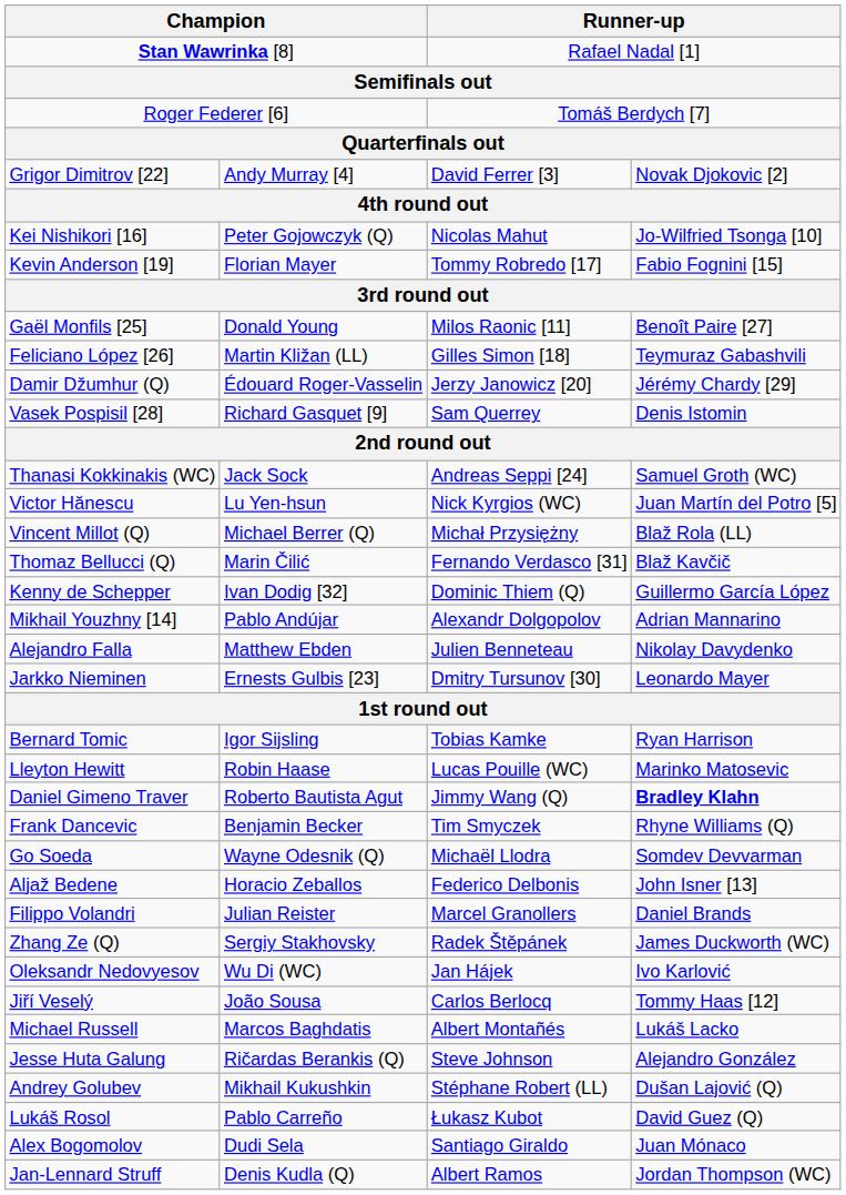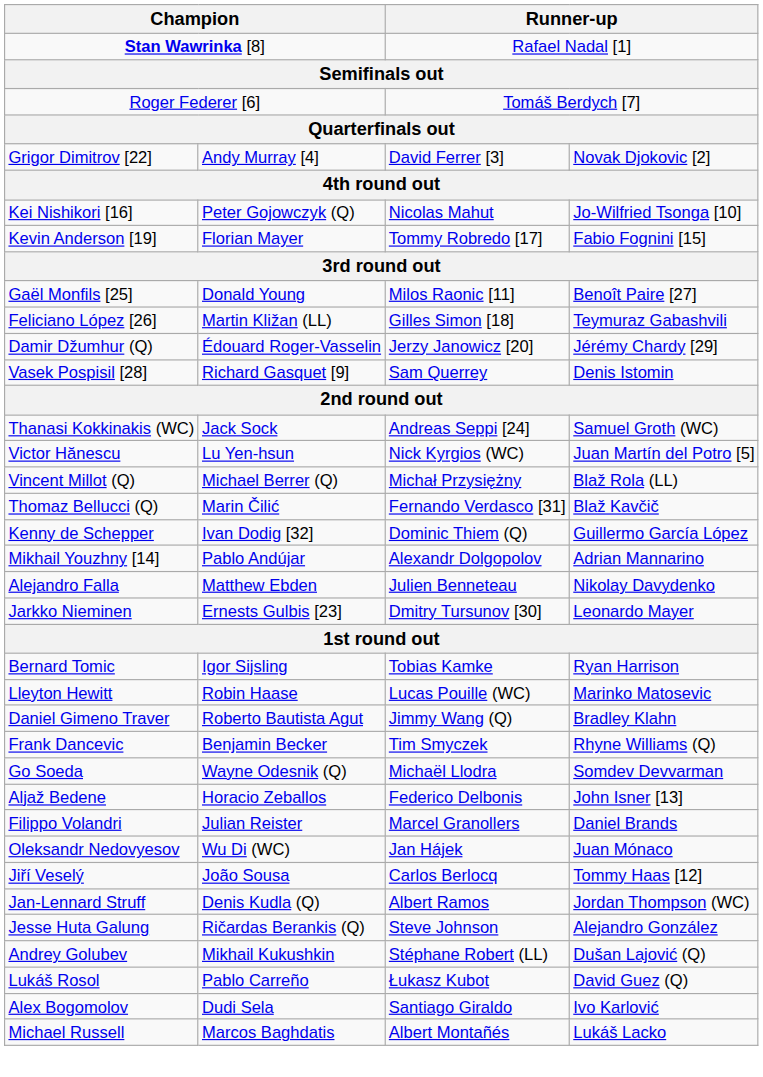Daniel Gimeno Traver | column 4: bold -> normal
- row: Zhang Ze (Q) | Sergiy Stakhovsky | Radek Štěpánek | James Duckworth (WC)
Oleksandr Nedovyesov | column 4: Ivo Karlović -> Juan Mónaco
rows swapped: Jan-Lennard Struff <-> Michael Russell
Alex Bogomolov | column 4: Juan Mónaco -> Ivo Karlović
